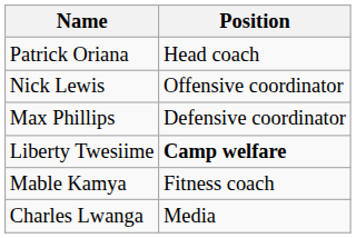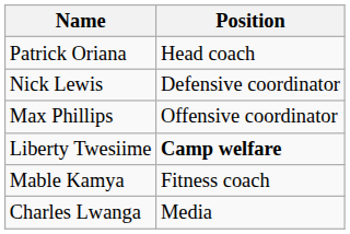Nick Lewis | Position: Offensive coordinator -> Defensive coordinator
Max Phillips | Position: Defensive coordinator -> Offensive coordinator
